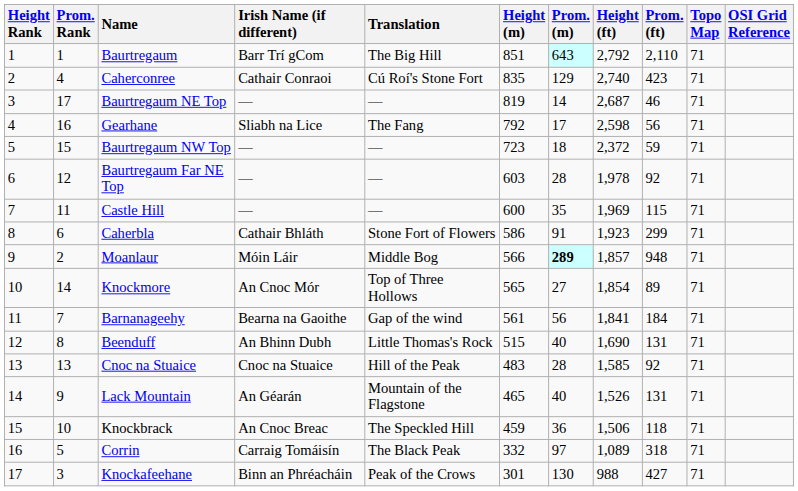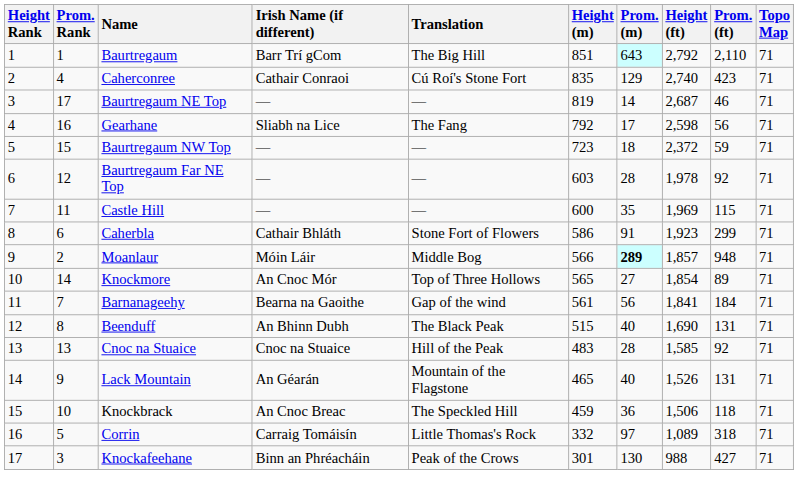- column: OSI Grid Reference
Beenduff | Translation: Little Thomas's Rock -> The Black Peak
Corrin | Translation: The Black Peak -> Little Thomas's Rock
